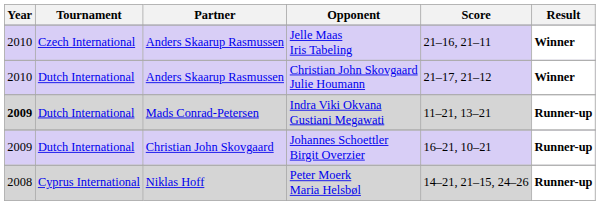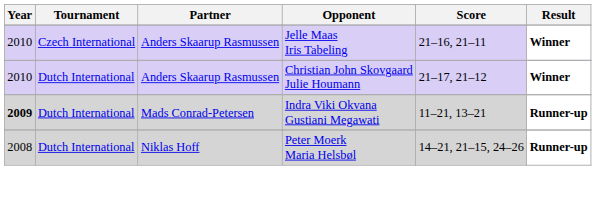- row: 2009 | Dutch International | Christian John Skovgaard | Johannes Schoettler Birgit Overzier | 16–21, 10–21 | Runner-up
Peter Moerk Maria Helsbøl | Tournament: Cyprus International -> Dutch International
